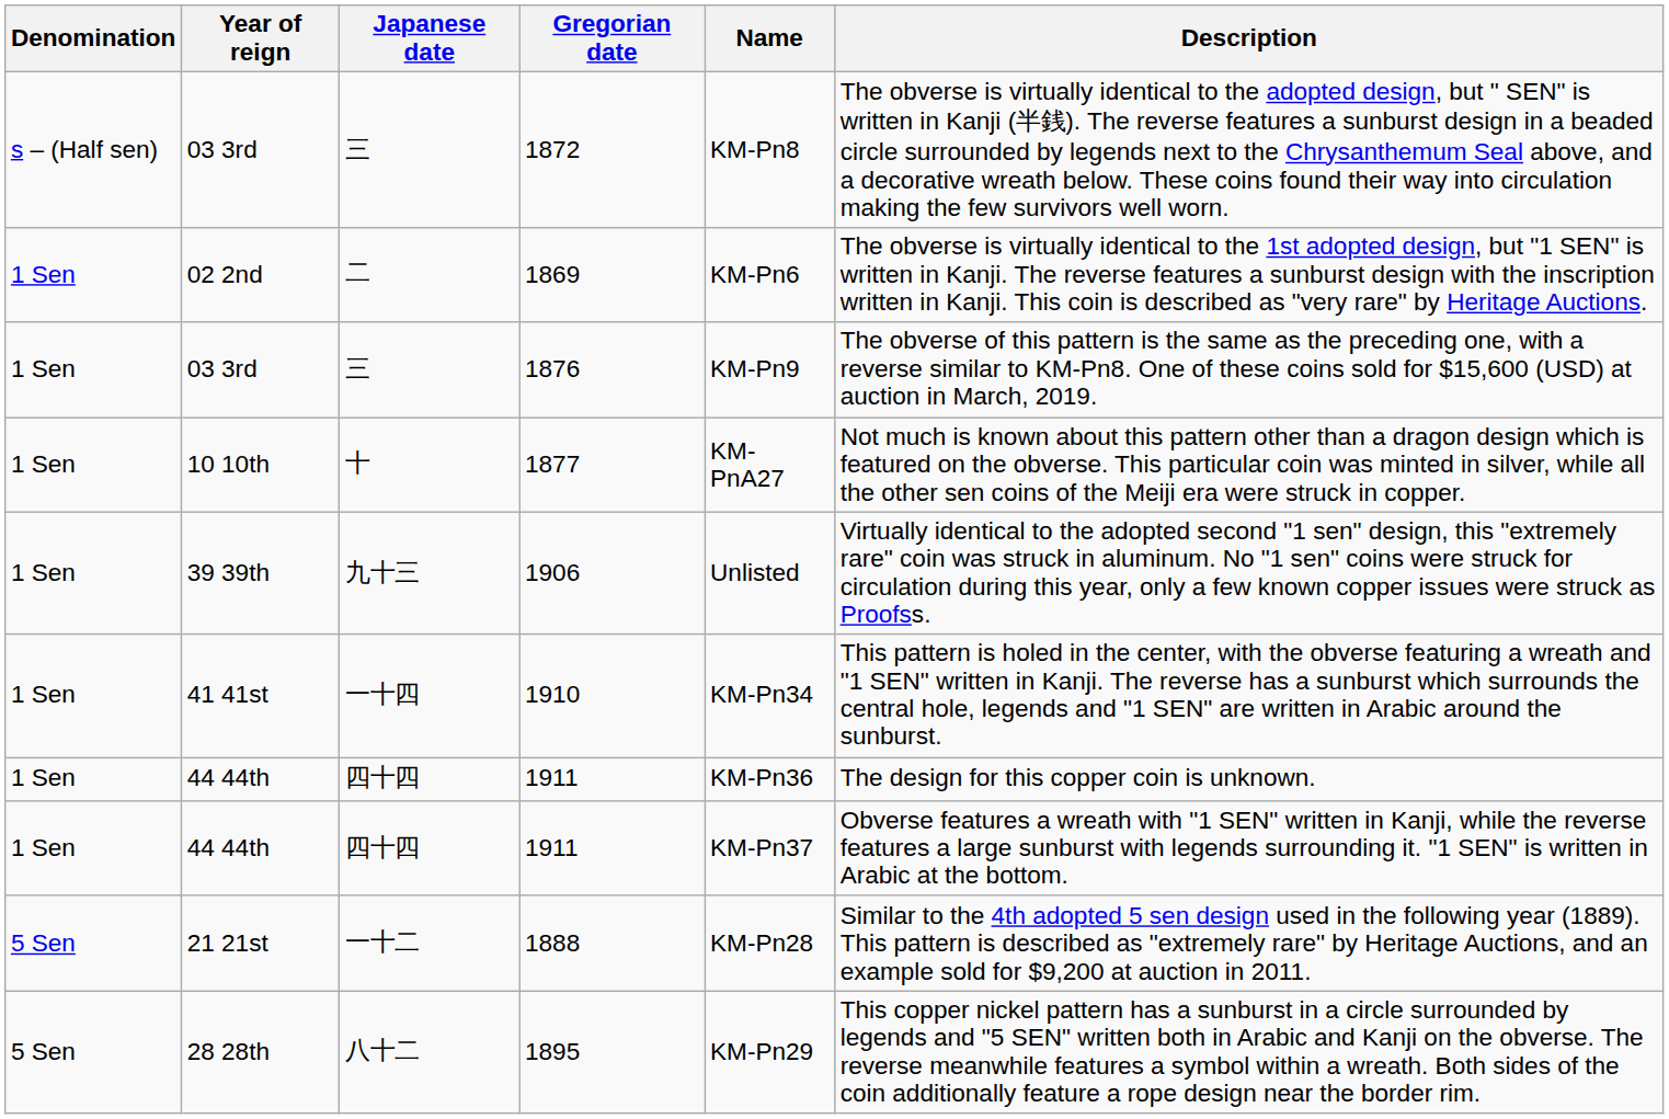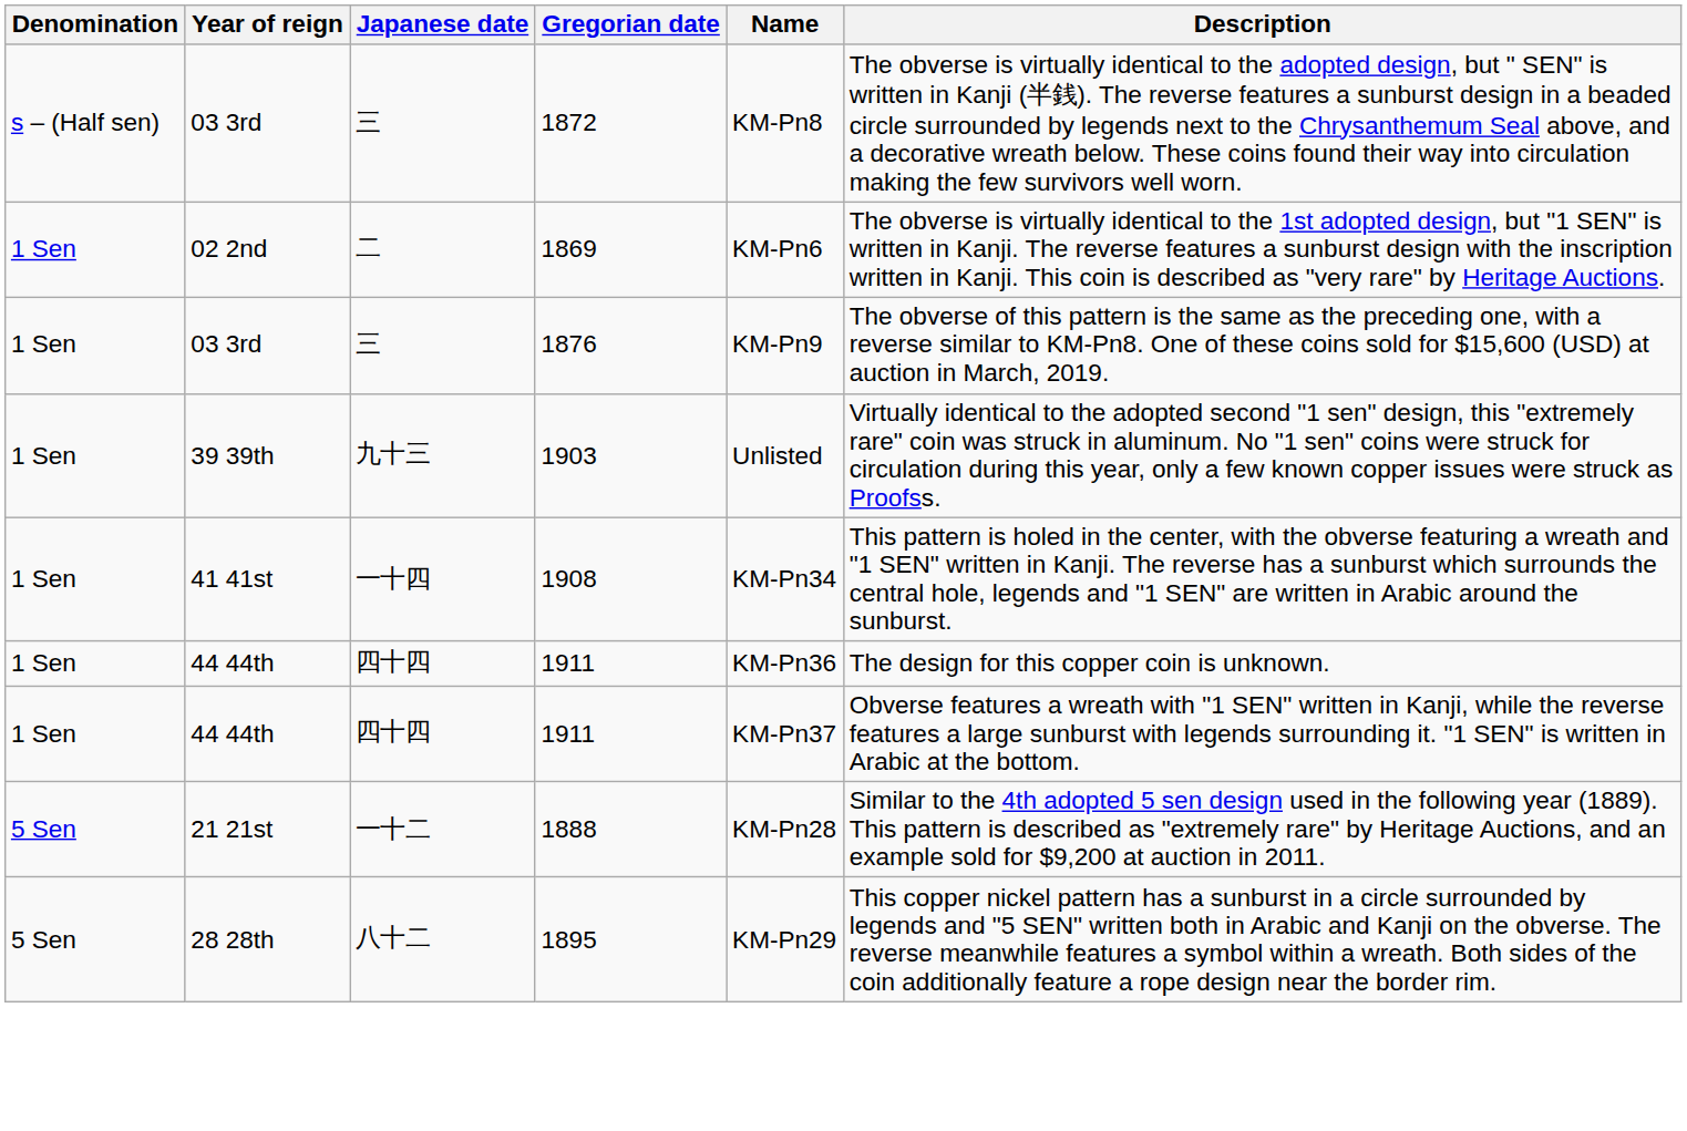- row: 1 Sen | 10 10th | 十 | 1877 | KM-PnA27 | Not much is known about this pattern other than a dragon design which is featured on the obverse. This particular coin was minted in silver, while all the other sen coins of the Meiji era were struck in copper.
39 39th | Gregorian date: 1906 -> 1903
41 41st | Gregorian date: 1910 -> 1908
